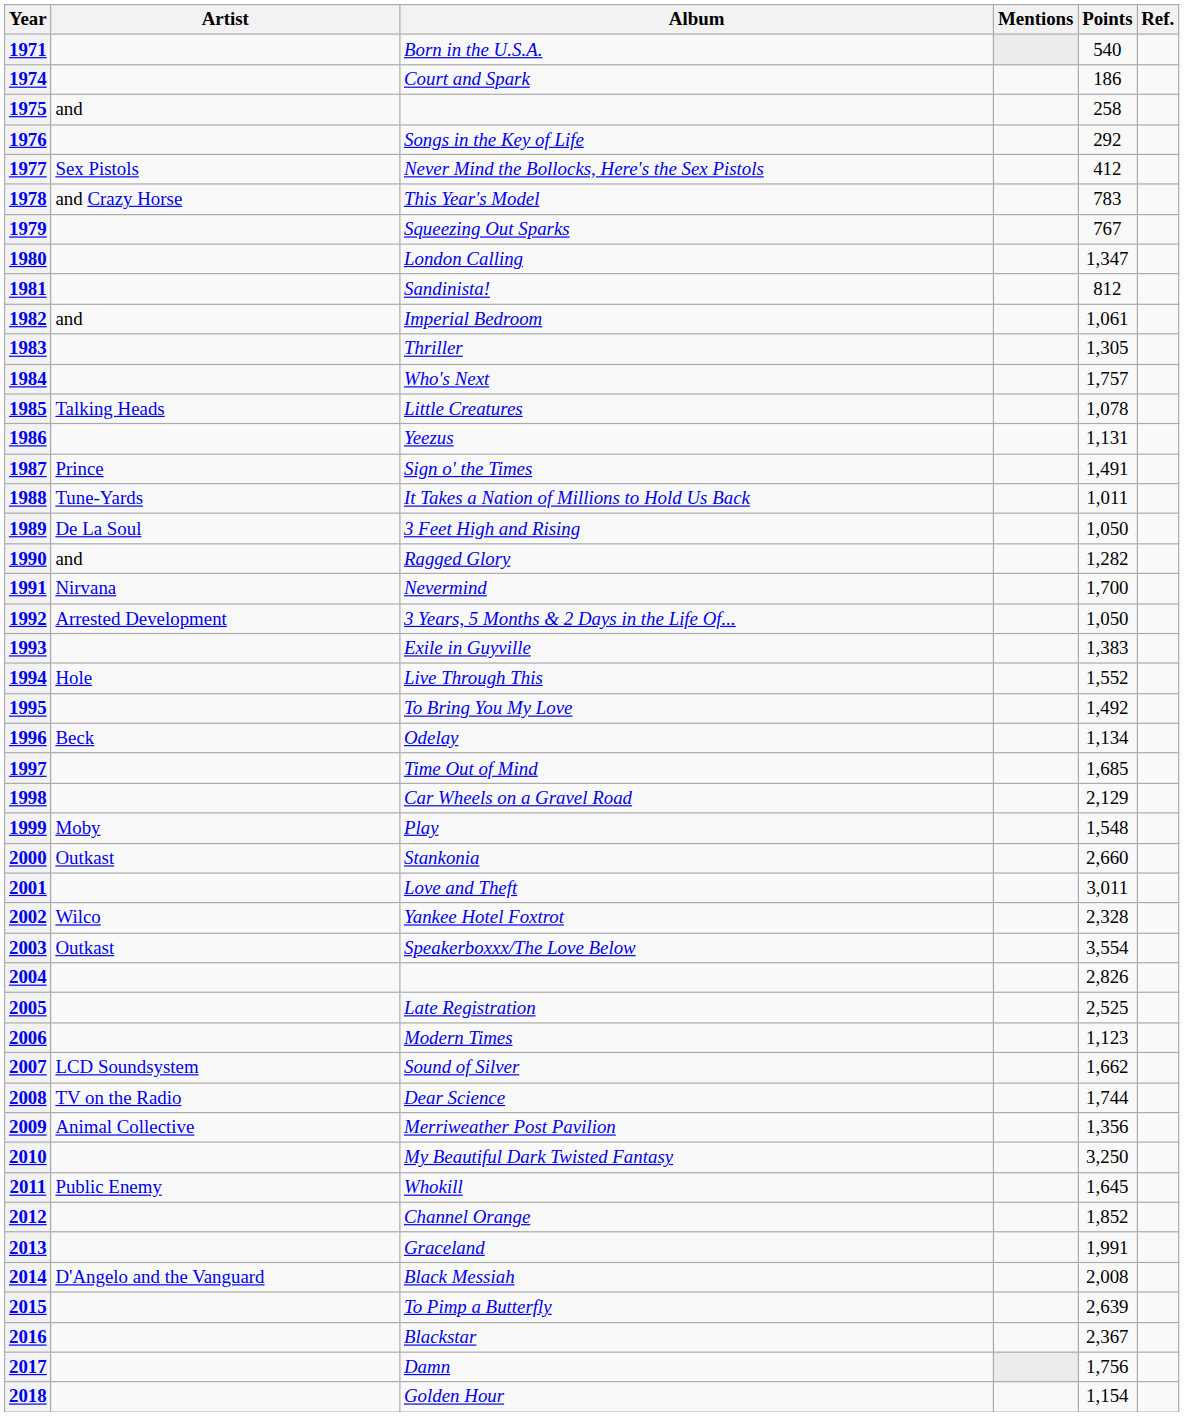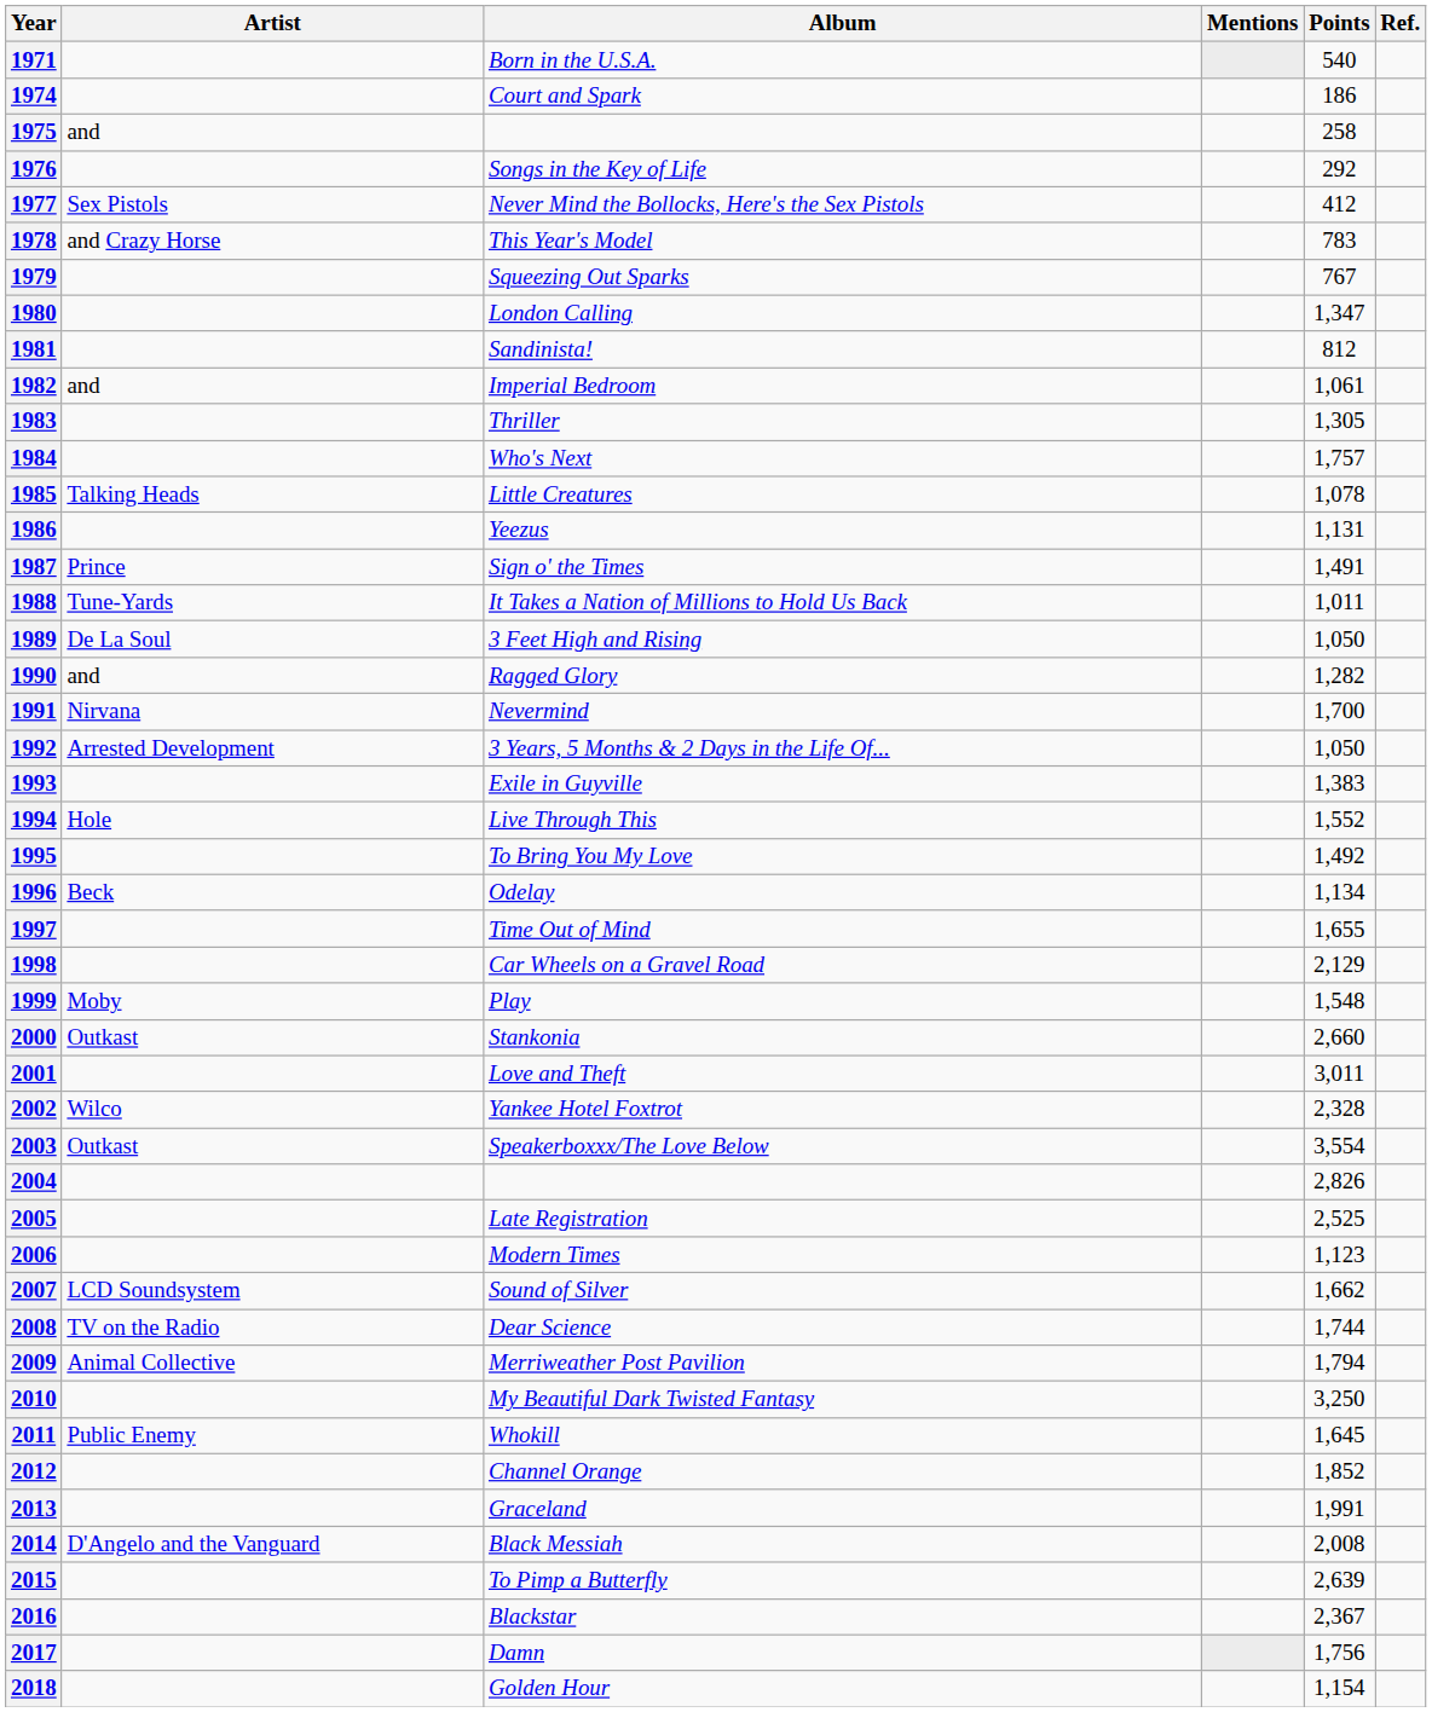1997 | Points: 1,685 -> 1,655
2009 | Points: 1,356 -> 1,794
